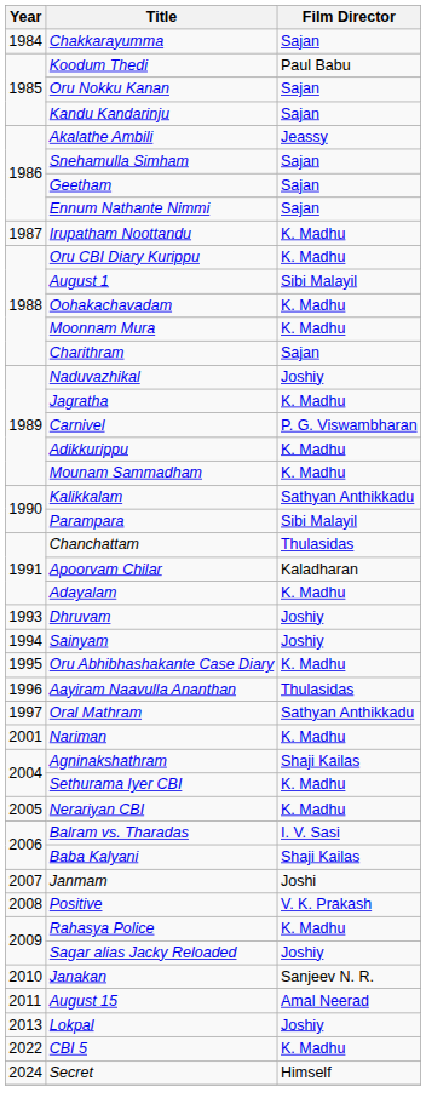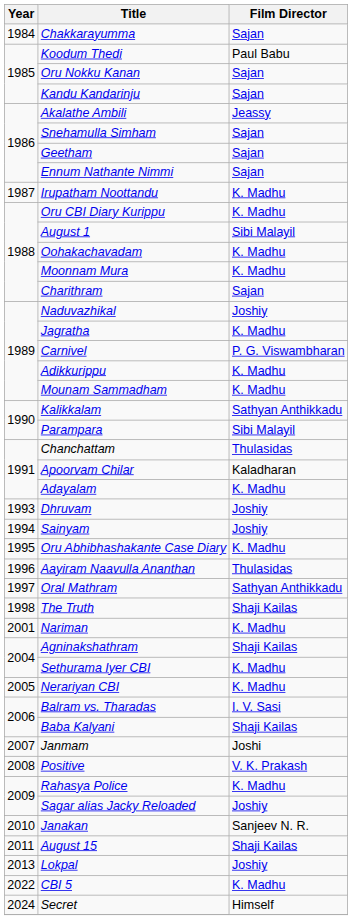+ row: 1998 | The Truth | Shaji Kailas
August 15 | Film Director: Amal Neerad -> Shaji Kailas
